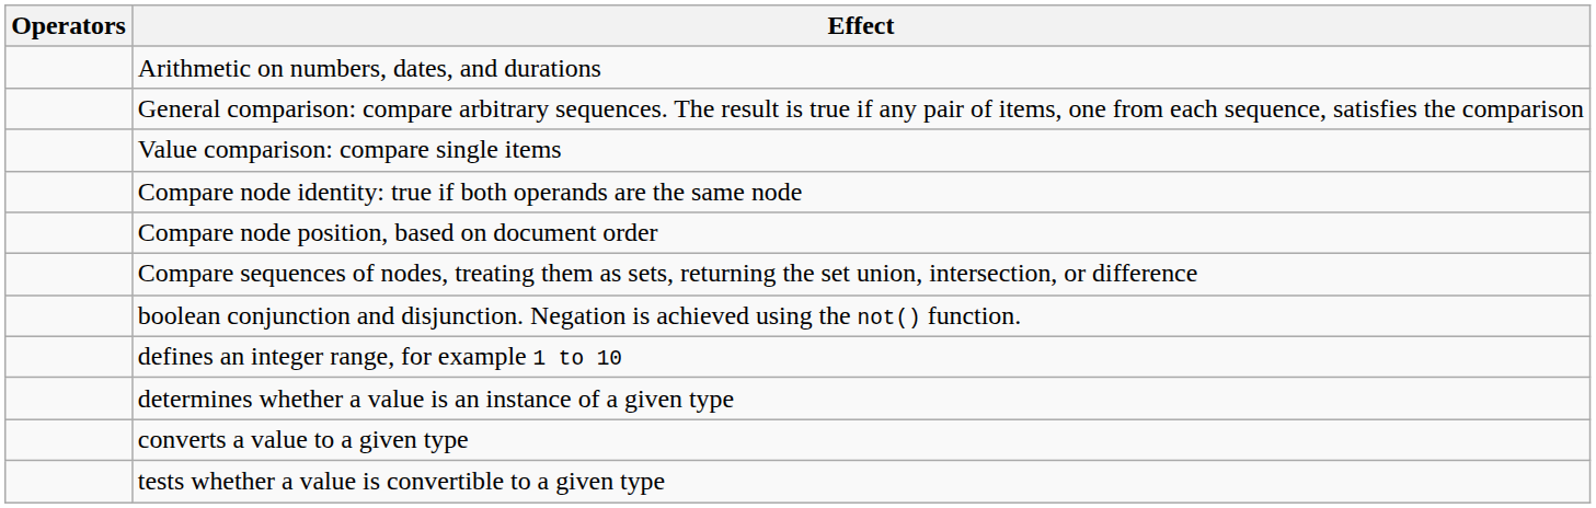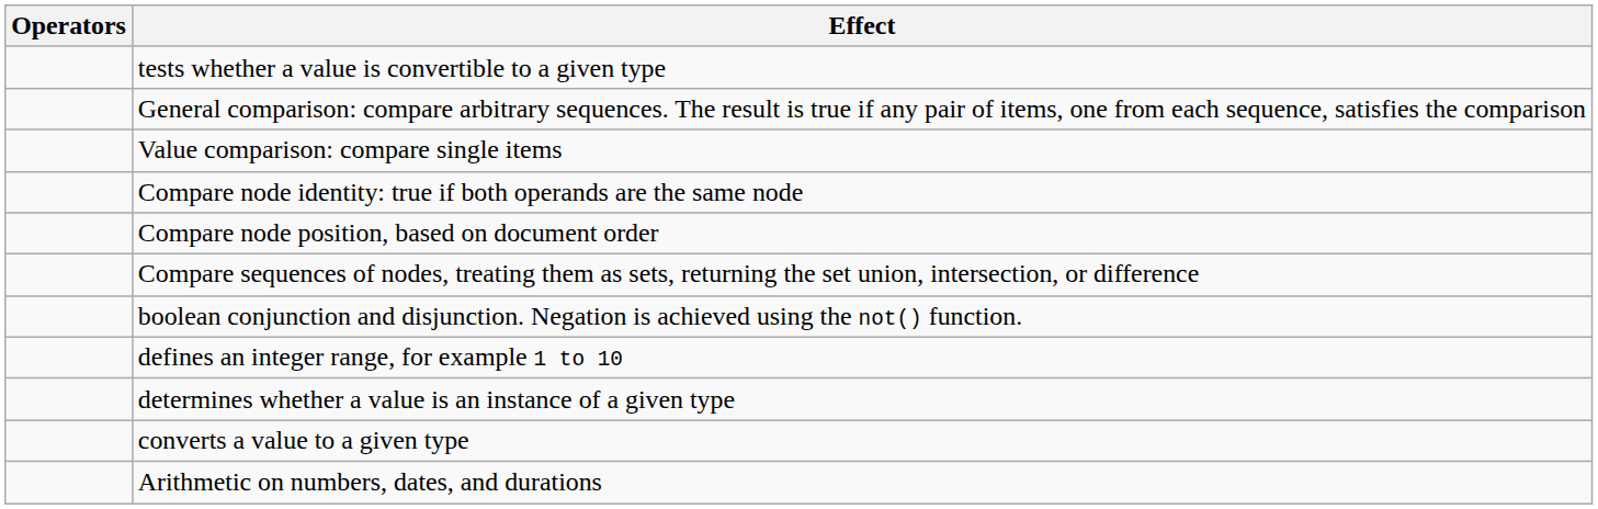rows swapped: Arithmetic on numbers, dates, and durations <-> tests whether a value is convertible to a given type
